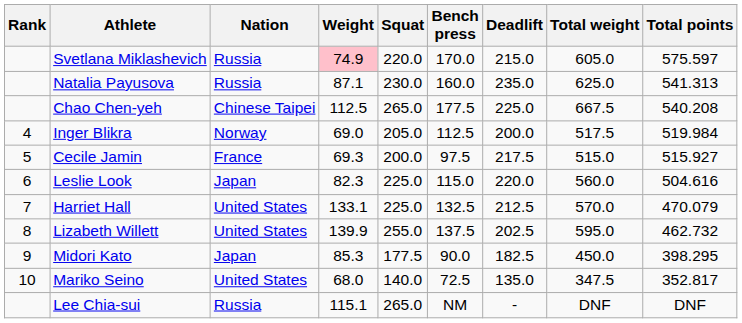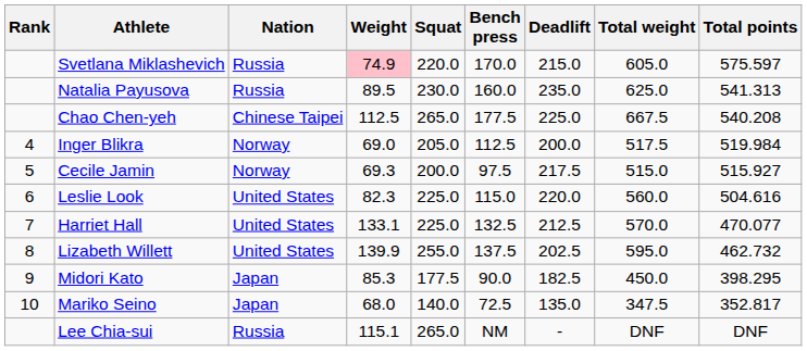Natalia Payusova | Weight: 87.1 -> 89.5
Cecile Jamin | Nation: France -> Norway
Leslie Look | Nation: Japan -> United States
Harriet Hall | Total points: 470.079 -> 470.077
Mariko Seino | Nation: United States -> Japan
